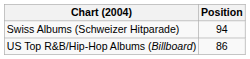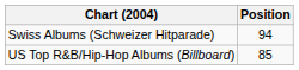US Top R&B/Hip-Hop Albums (Billboard) | Position: 86 -> 85
